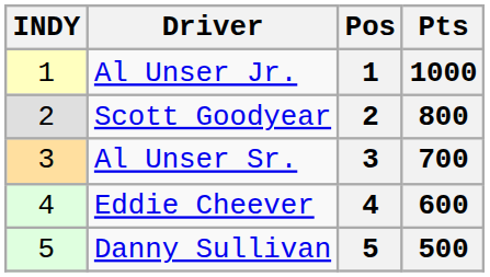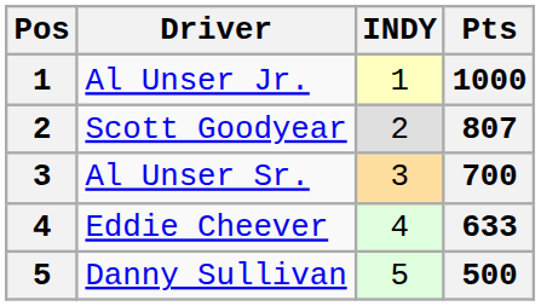columns swapped: Pos <-> INDY
Scott Goodyear | Pts: 800 -> 807
Eddie Cheever | Pts: 600 -> 633
